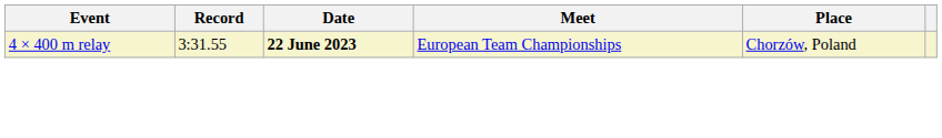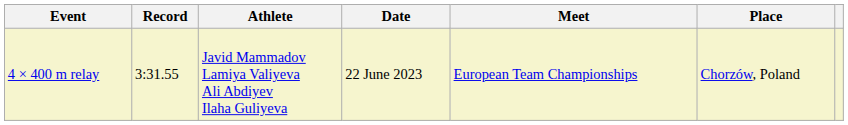+ column: Athlete | Javid Mammadov Lamiya Valiyeva Ali Abdiyev Ilaha Guliyeva
4 × 400 m relay | Date: bold -> normal
